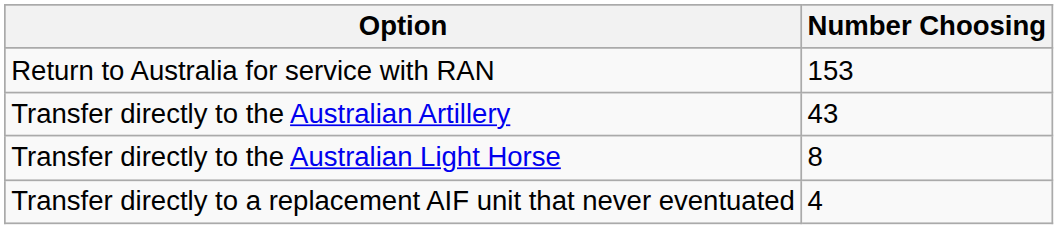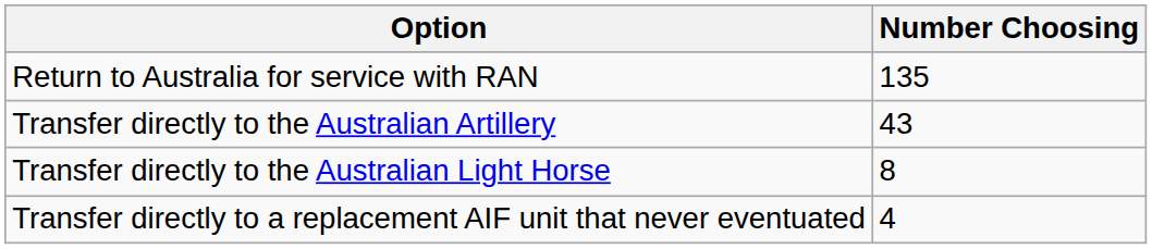Return to Australia for service with RAN | Number Choosing: 153 -> 135
